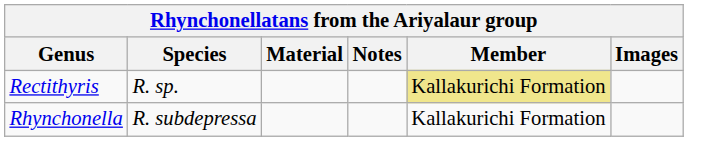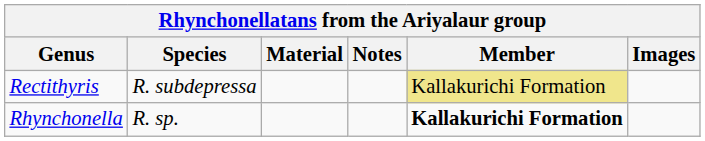Rectithyris | Species: R. sp. -> R. subdepressa
Rhynchonella | Species: R. subdepressa -> R. sp.
Rhynchonella | Member: normal -> bold
